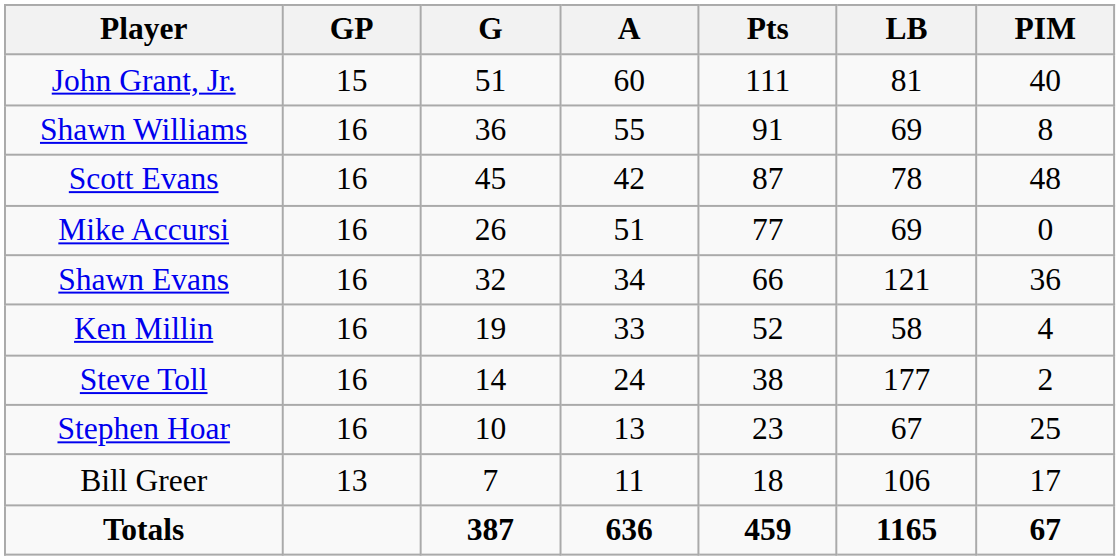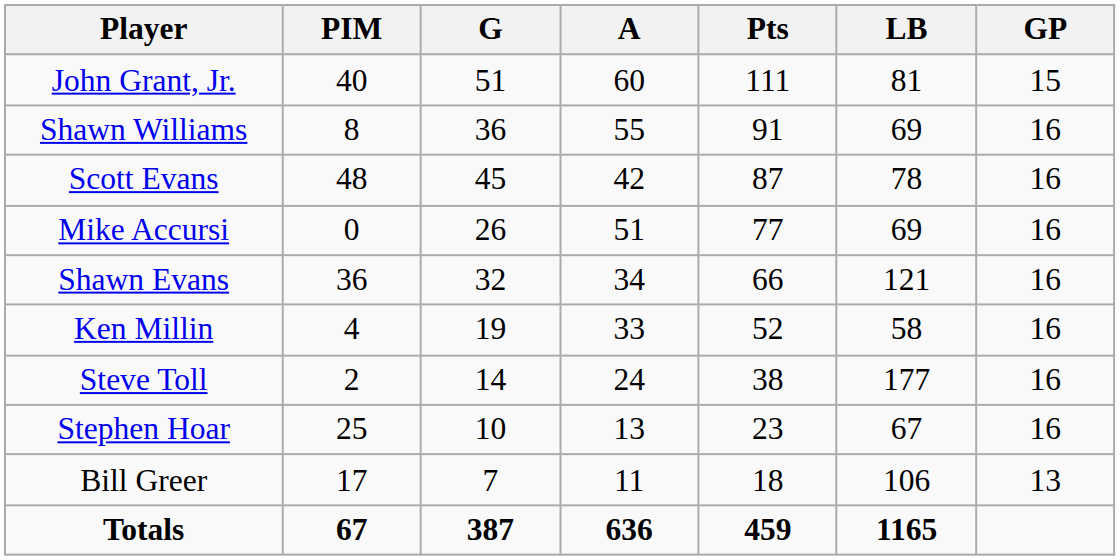columns swapped: GP <-> PIM
